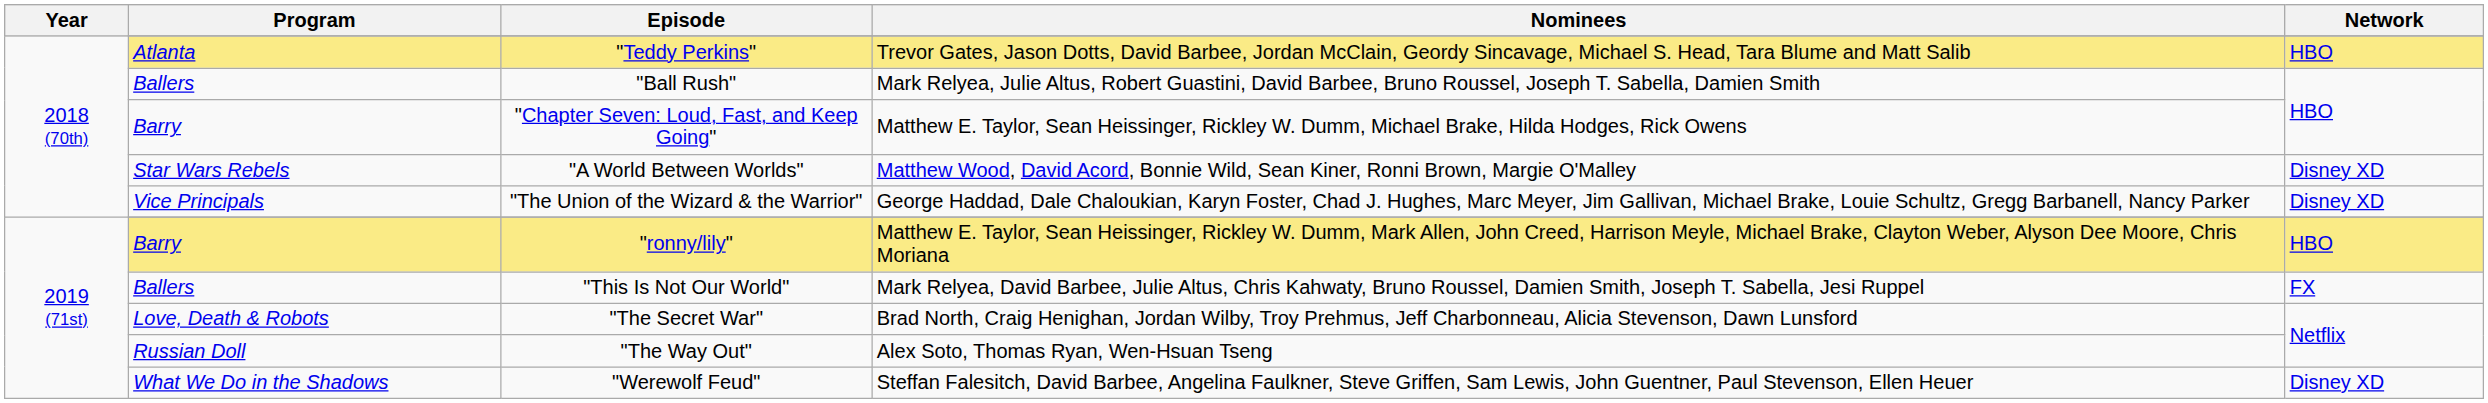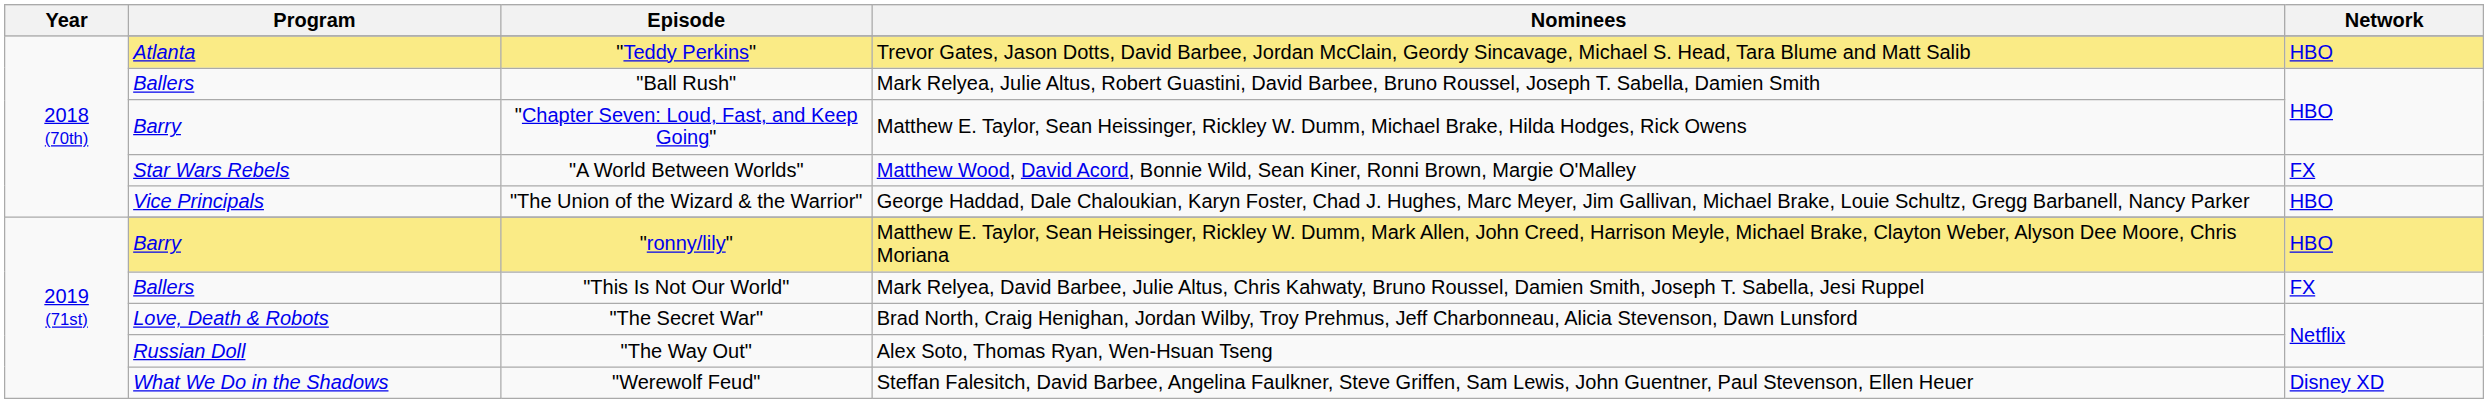"A World Between Worlds" | Network: Disney XD -> FX
"The Union of the Wizard & the Warrior" | Network: Disney XD -> HBO
